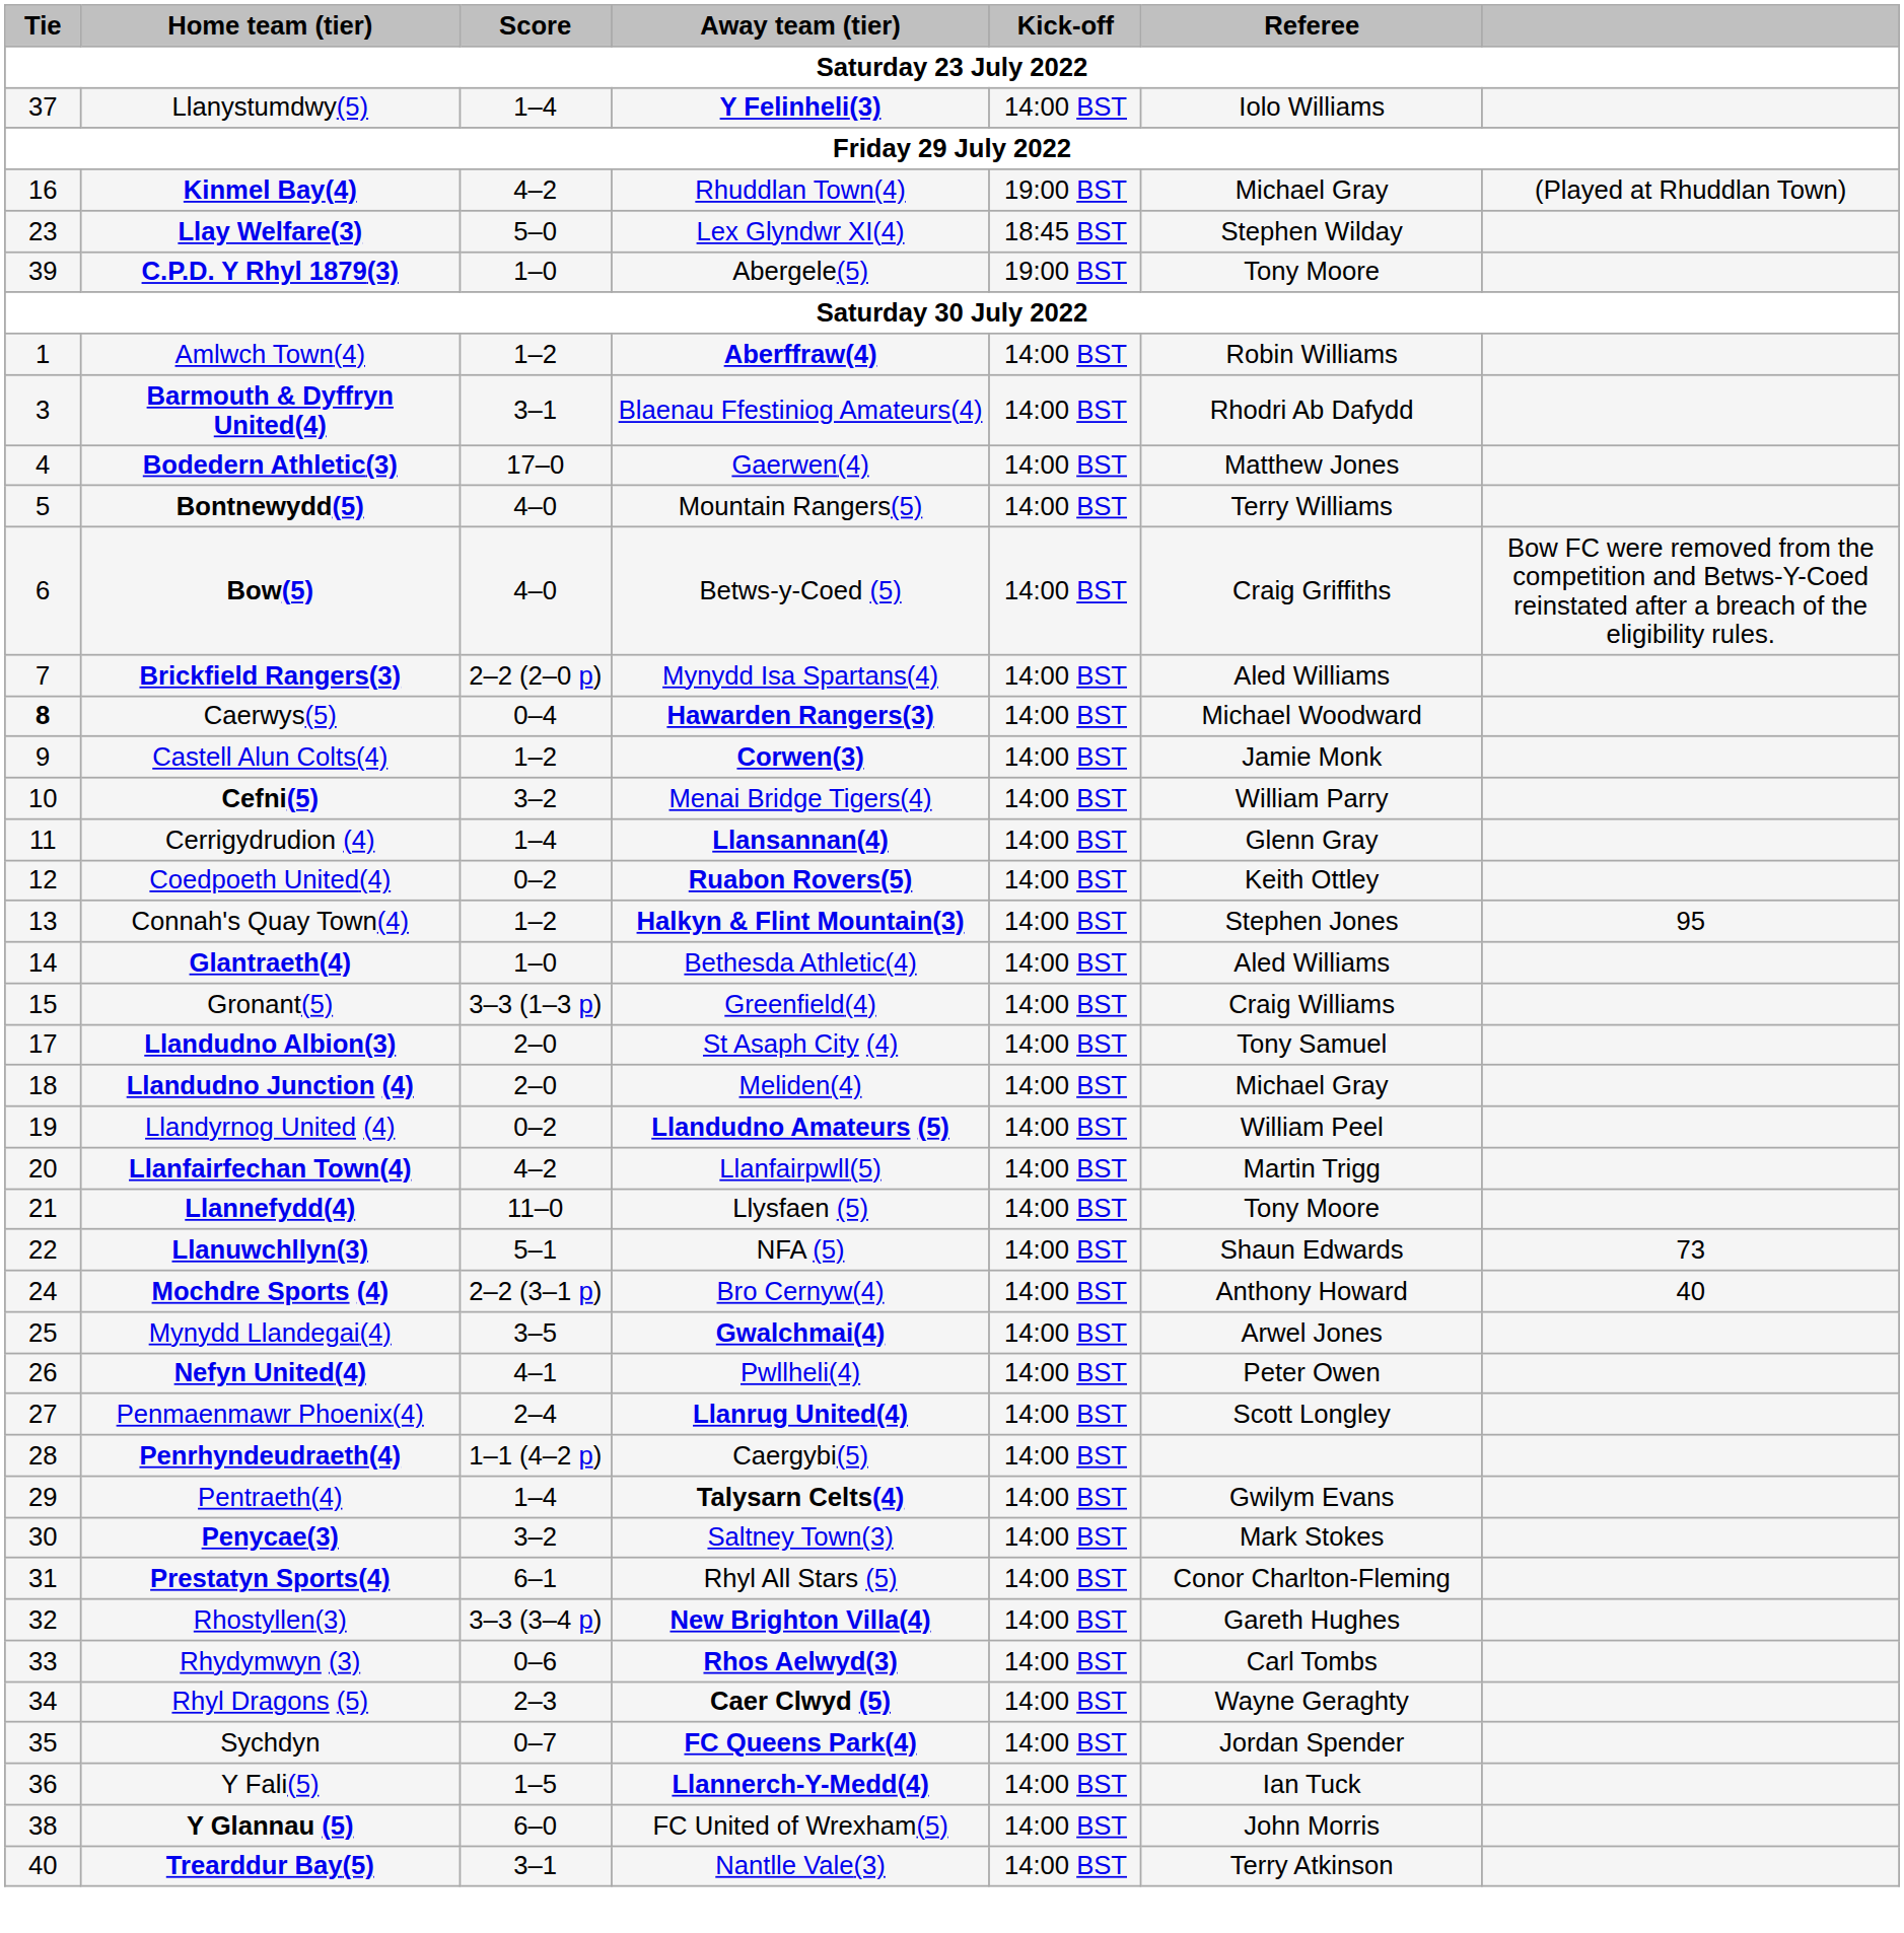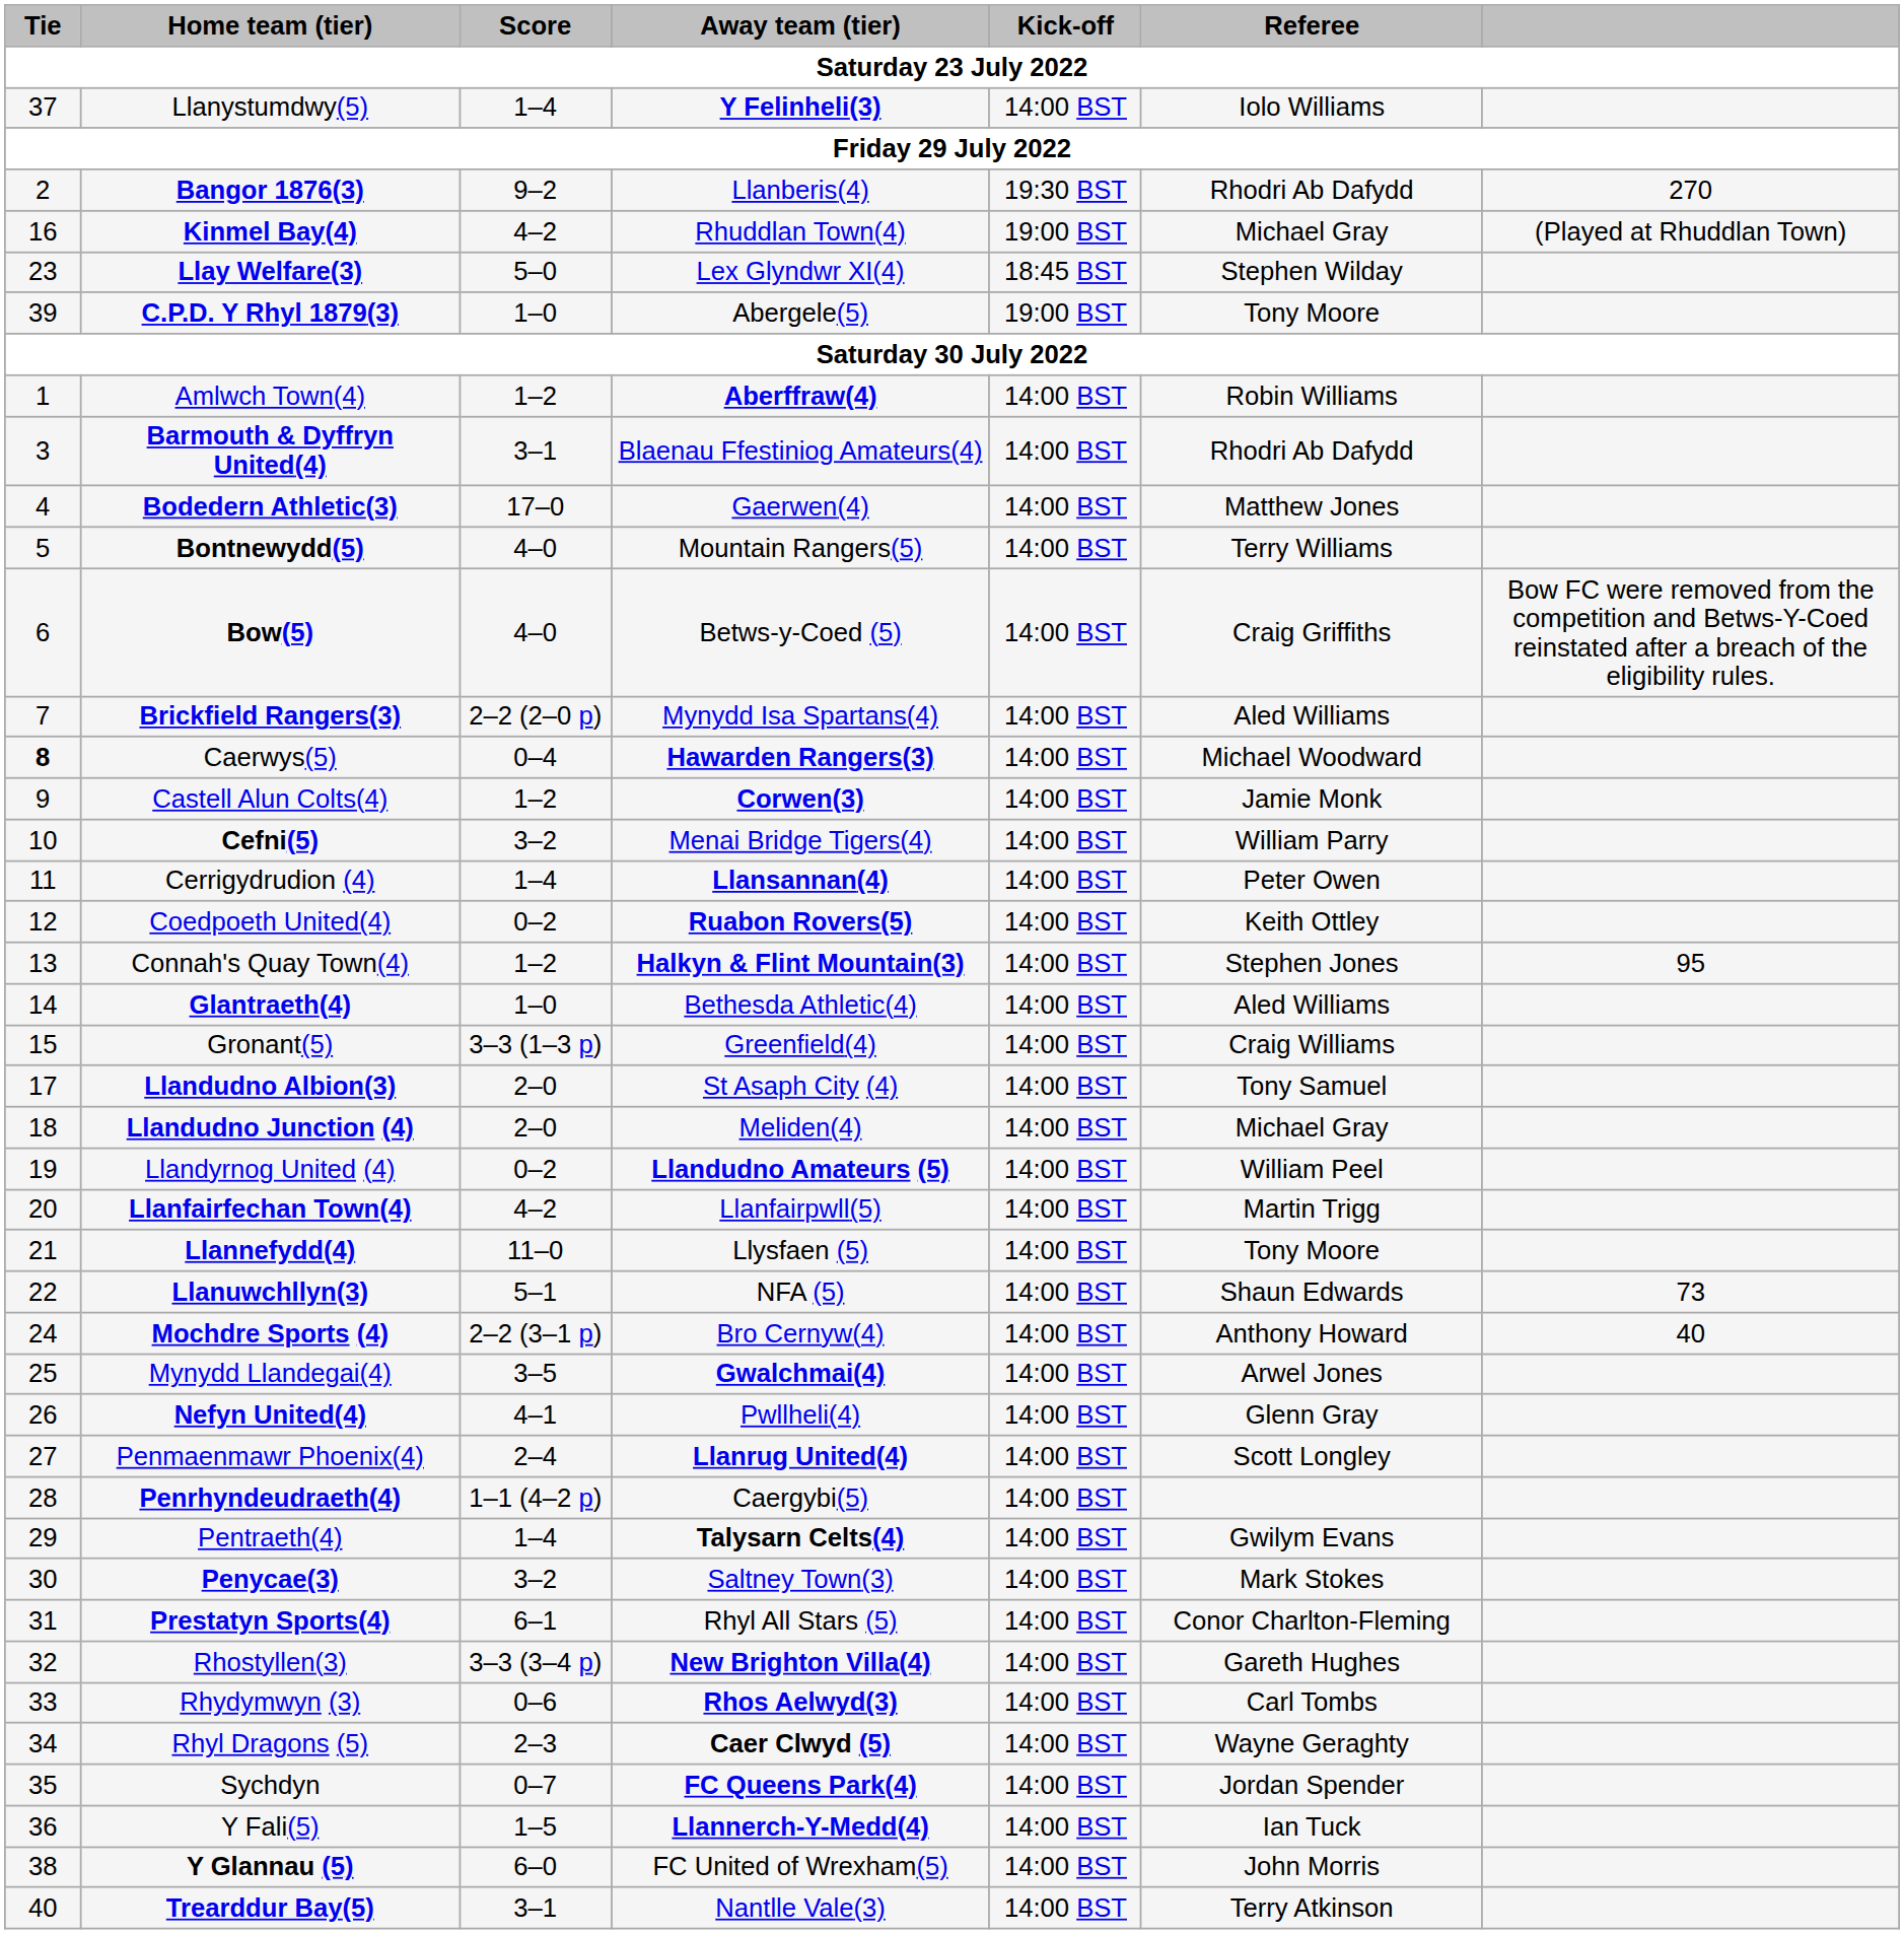+ row: 2 | Bangor 1876(3) | 9–2 | Llanberis(4) | 19:30 BST | Rhodri Ab Dafydd | 270
Cerrigydrudion (4) | Referee: Glenn Gray -> Peter Owen
Nefyn United(4) | Referee: Peter Owen -> Glenn Gray
